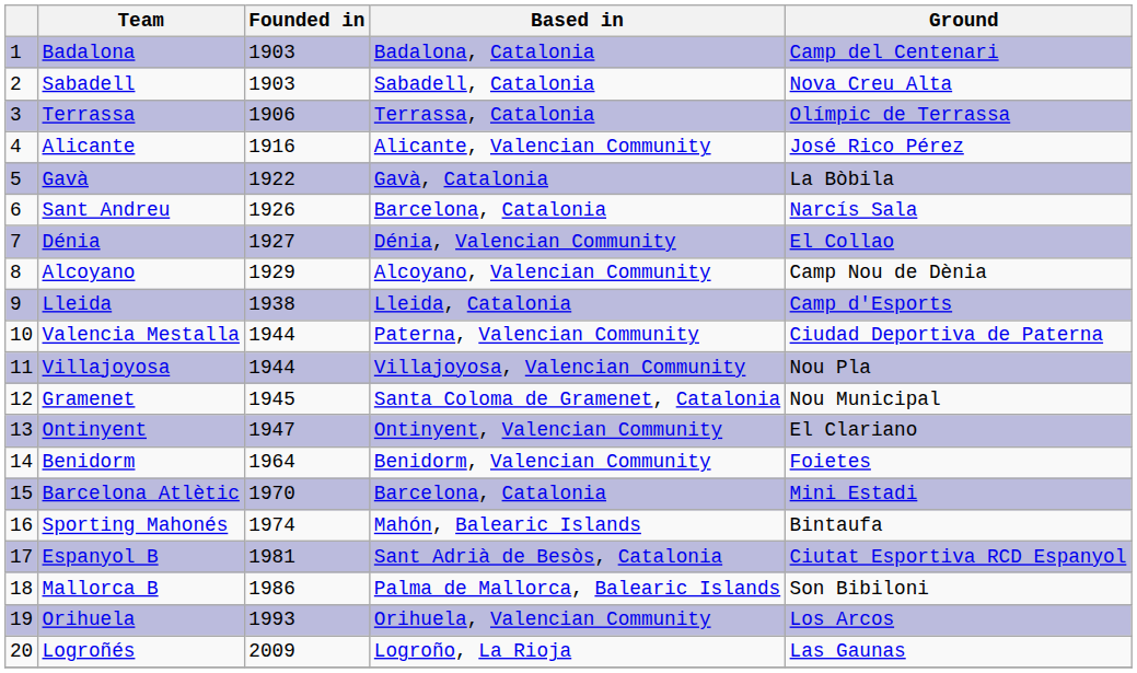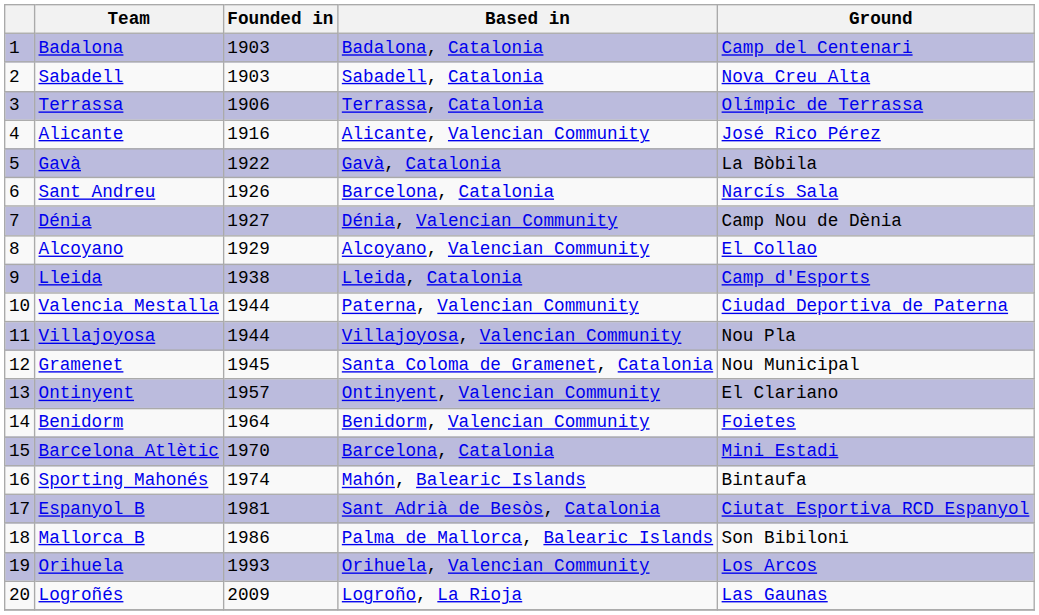Dénia | Ground: El Collao -> Camp Nou de Dènia
Alcoyano | Ground: Camp Nou de Dènia -> El Collao
Ontinyent | Founded in: 1947 -> 1957
